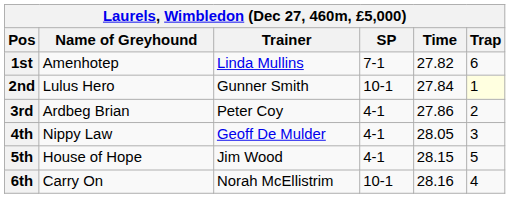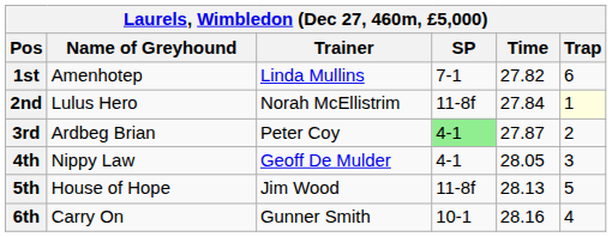2nd | Trainer: Gunner Smith -> Norah McEllistrim
2nd | SP: 10-1 -> 11-8f
3rd | SP: no background -> lightgreen background
3rd | Time: 27.86 -> 27.87
5th | SP: 4-1 -> 11-8f
5th | Time: 28.15 -> 28.13
6th | Trainer: Norah McEllistrim -> Gunner Smith
